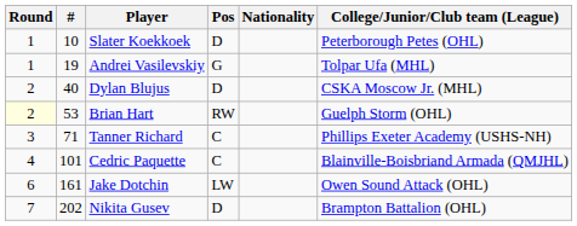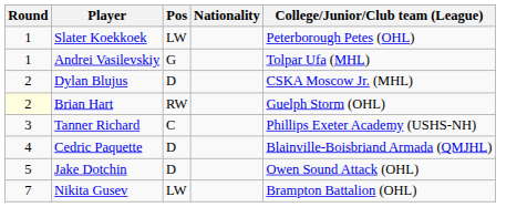- column: # | 10 | 19 | 40 | 53 | 71 | 101 | 161 | 202
Slater Koekkoek | Pos: D -> LW
Cedric Paquette | Pos: C -> D
Jake Dotchin | Round: 6 -> 5
Jake Dotchin | Pos: LW -> D
Nikita Gusev | Pos: D -> LW
